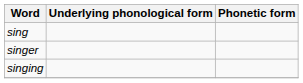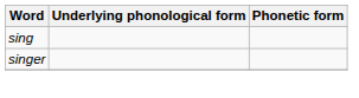- row: singing
